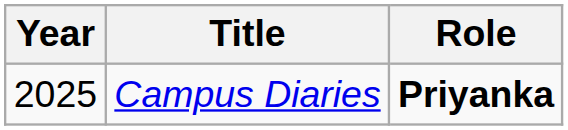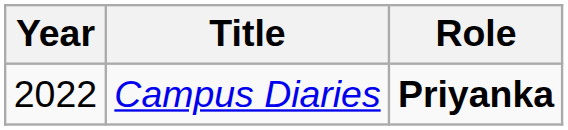Campus Diaries | Year: 2025 -> 2022
